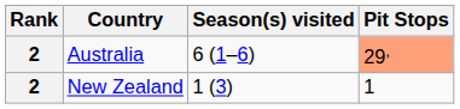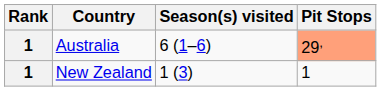Australia | Rank: 2 -> 1
New Zealand | Rank: 2 -> 1
